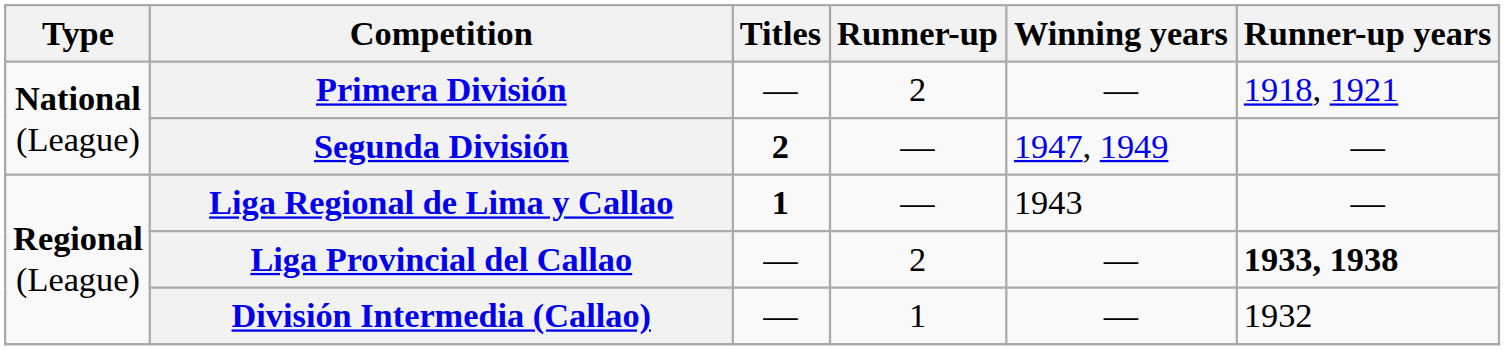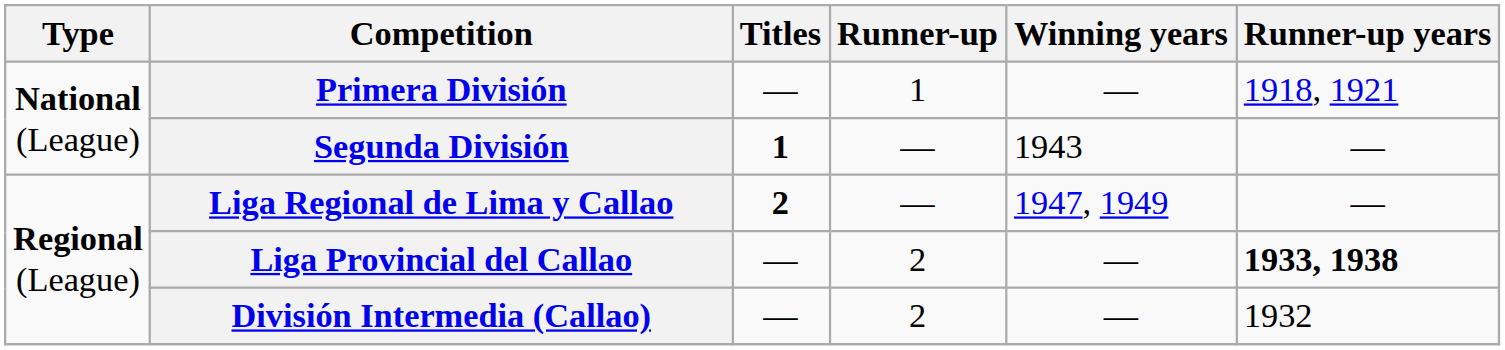Primera División | Runner-up: 2 -> 1
Segunda División | Titles: 2 -> 1
Segunda División | Winning years: 1947, 1949 -> 1943
Liga Regional de Lima y Callao | Titles: 1 -> 2
Liga Regional de Lima y Callao | Winning years: 1943 -> 1947, 1949
División Intermedia (Callao) | Runner-up: 1 -> 2
